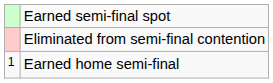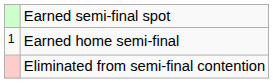rows swapped: Eliminated from semi-final contention <-> Earned home semi-final
